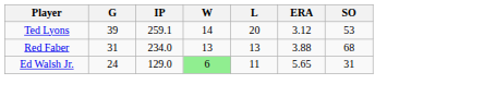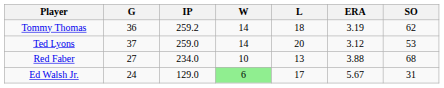+ row: Tommy Thomas | 36 | 259.2 | 14 | 18 | 3.19 | 62
Ted Lyons | G: 39 -> 37
Ted Lyons | IP: 259.1 -> 259.0
Red Faber | G: 31 -> 27
Red Faber | W: 13 -> 10
Ed Walsh Jr. | L: 11 -> 17
Ed Walsh Jr. | ERA: 5.65 -> 5.67
